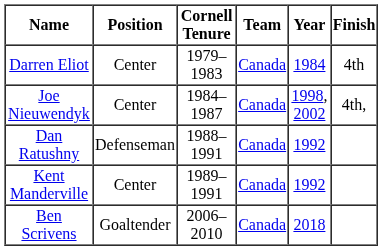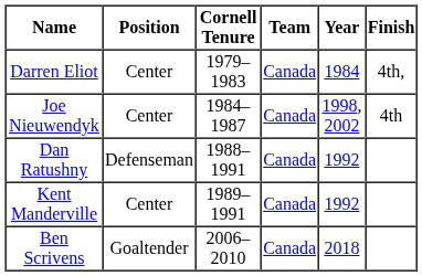Darren Eliot | Finish: 4th -> 4th,
Joe Nieuwendyk | Finish: 4th, -> 4th
